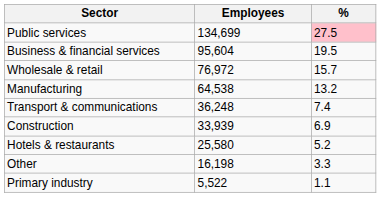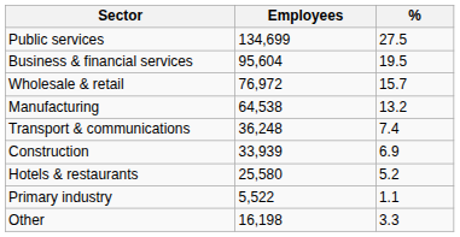Public services | %: pink background -> no background
rows swapped: Primary industry <-> Other
